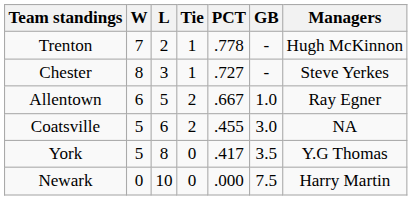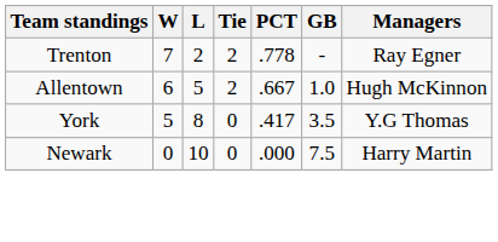Trenton | Tie: 1 -> 2
Trenton | Managers: Hugh McKinnon -> Ray Egner
- row: Chester | 8 | 3 | 1 | .727 | - | Steve Yerkes
Allentown | Managers: Ray Egner -> Hugh McKinnon
- row: Coatsville | 5 | 6 | 2 | .455 | 3.0 | NA
